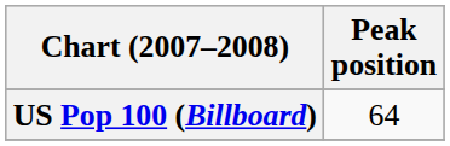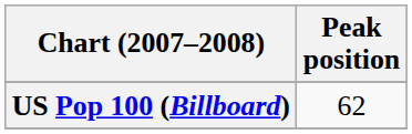US Pop 100 (Billboard) | Peak position: 64 -> 62
